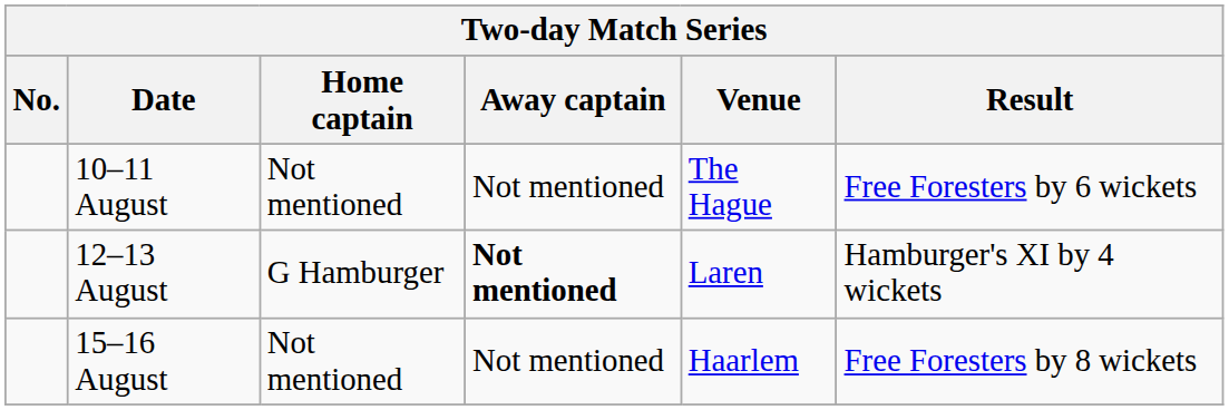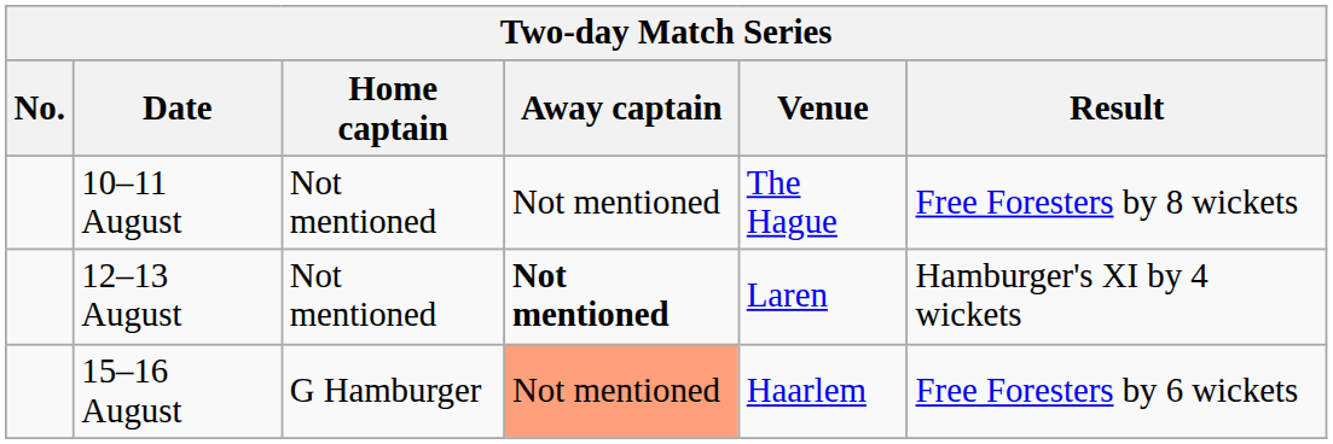10–11 August | Result: Free Foresters by 6 wickets -> Free Foresters by 8 wickets
12–13 August | Home captain: G Hamburger -> Not mentioned
15–16 August | Home captain: Not mentioned -> G Hamburger
15–16 August | Away captain: no background -> lightsalmon background
15–16 August | Result: Free Foresters by 8 wickets -> Free Foresters by 6 wickets
